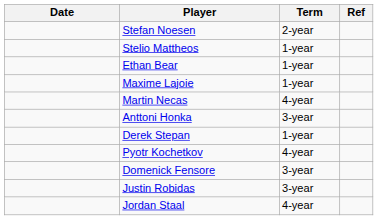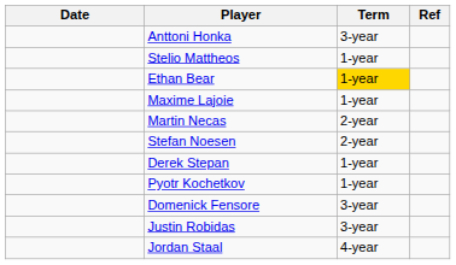rows swapped: Stefan Noesen <-> Anttoni Honka
Ethan Bear | Term: no background -> gold background
Martin Necas | Term: 4-year -> 2-year
Pyotr Kochetkov | Term: 4-year -> 1-year
